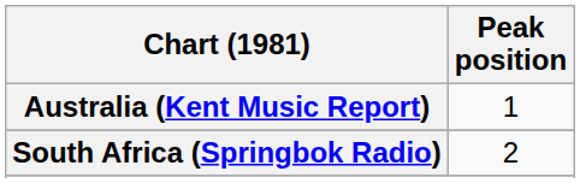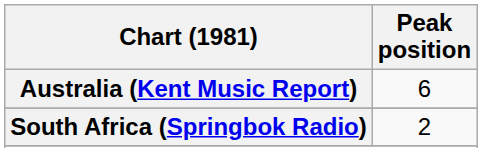Australia (Kent Music Report) | Peak position: 1 -> 6
